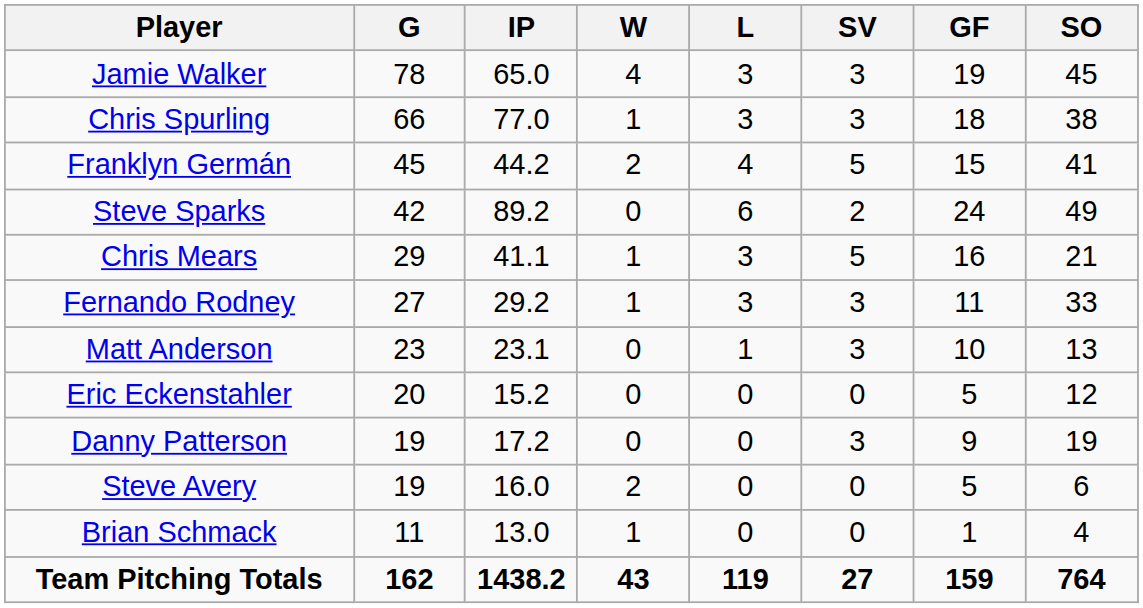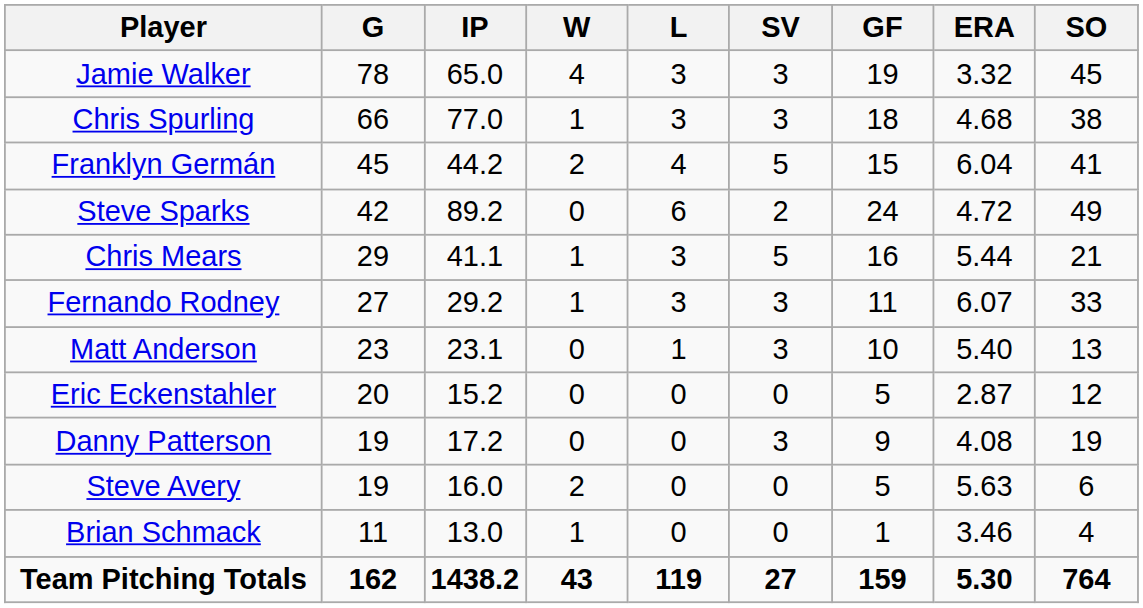+ column: ERA | 3.32 | 4.68 | 6.04 | 4.72 | 5.44 | 6.07 | 5.40 | 2.87 | 4.08 | 5.63 | 3.46 | 5.30
